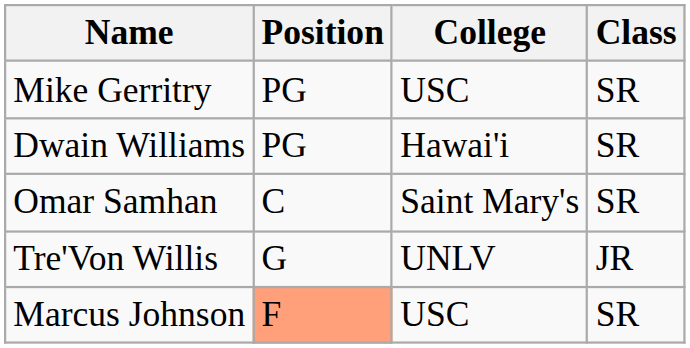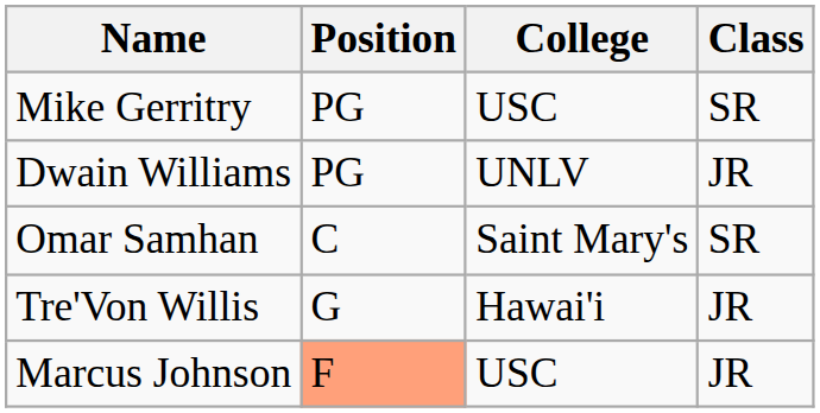Dwain Williams | College: Hawai'i -> UNLV
Dwain Williams | Class: SR -> JR
Tre'Von Willis | College: UNLV -> Hawai'i
Marcus Johnson | Class: SR -> JR
